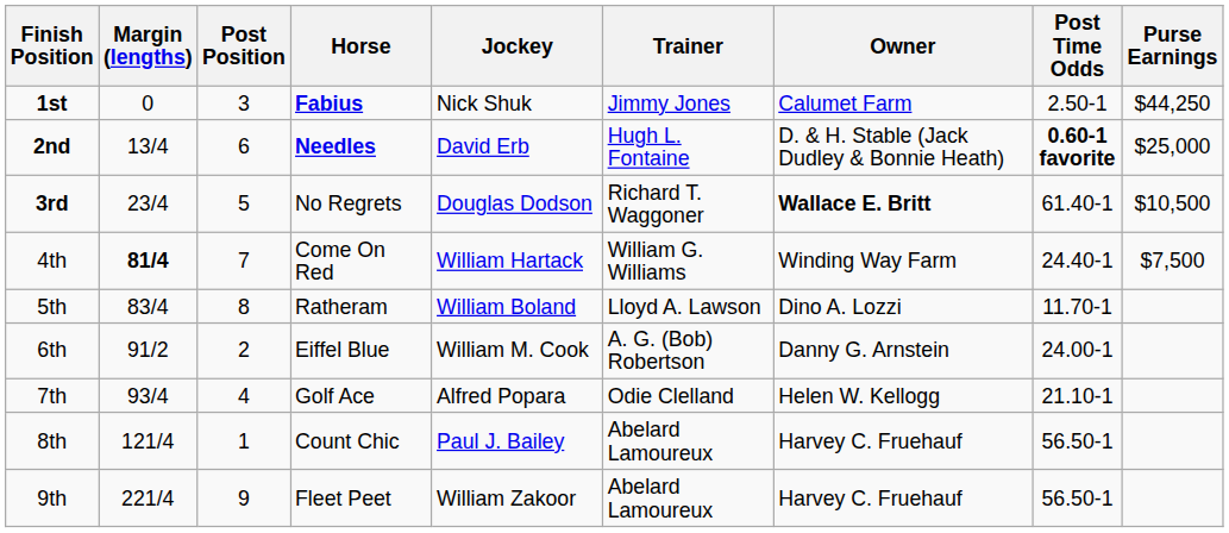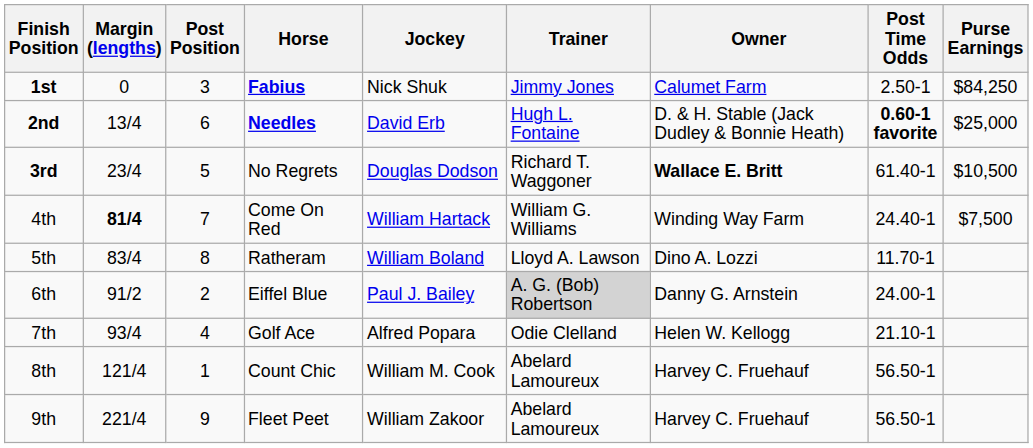1st | Purse Earnings: $44,250 -> $84,250
6th | Jockey: William M. Cook -> Paul J. Bailey
6th | Trainer: no background -> lightgrey background
8th | Jockey: Paul J. Bailey -> William M. Cook
